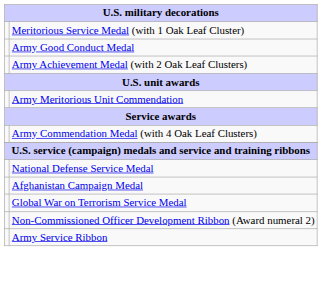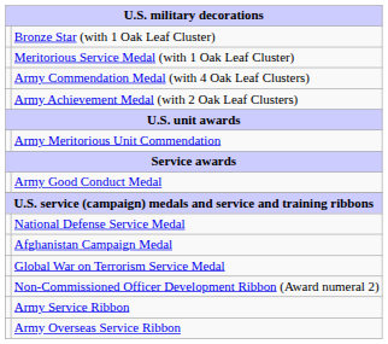+ row: Bronze Star (with 1 Oak Leaf Cluster)
rows swapped: Army Commendation Medal (with 4 Oak Leaf Clusters) <-> Army Good Conduct Medal
+ row: Army Overseas Service Ribbon
